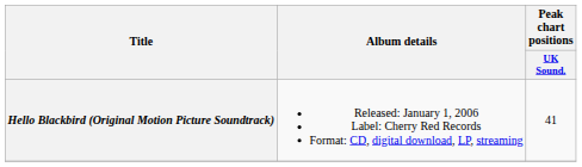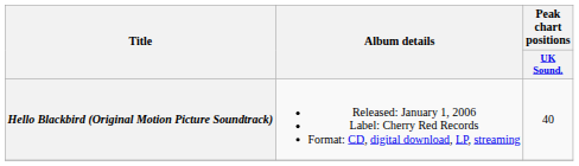Hello Blackbird (Original Motion Picture Soundtrack) | Peak chart positions / UK Sound.: 41 -> 40
